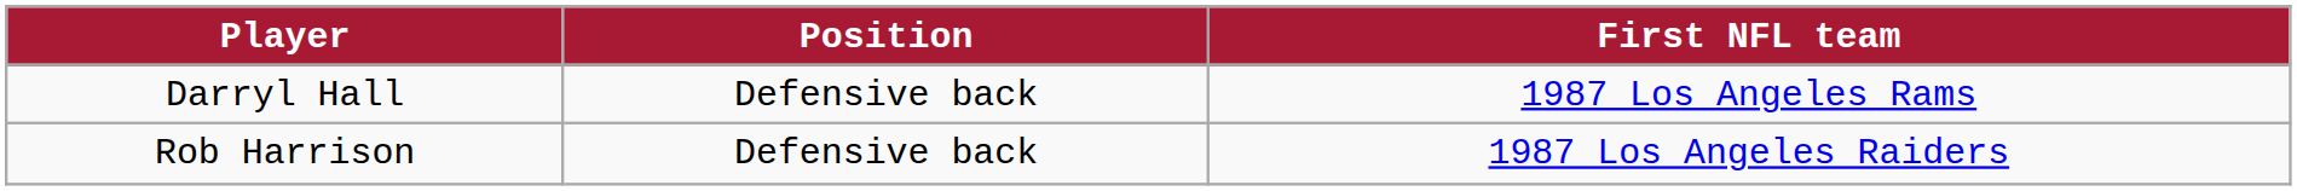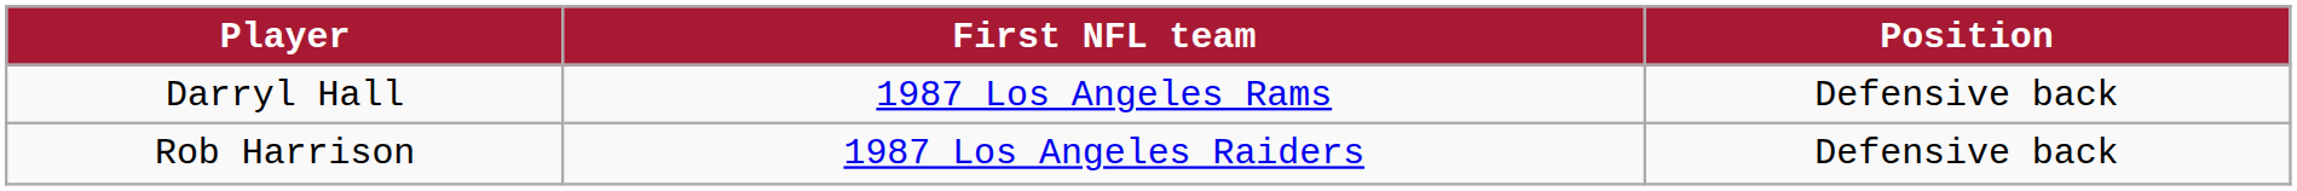columns swapped: Position <-> First NFL team
